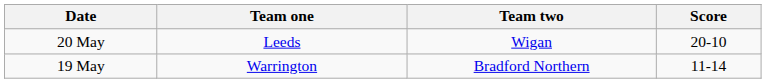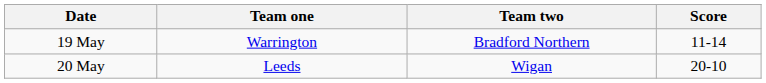rows swapped: 19 May <-> 20 May
